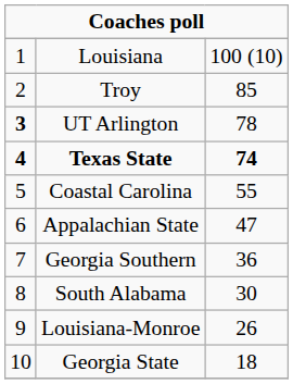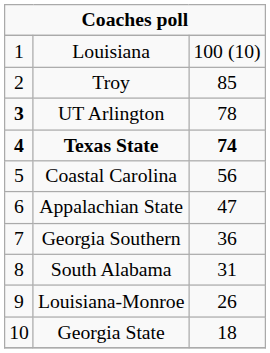Coastal Carolina | column 3: 55 -> 56
South Alabama | column 3: 30 -> 31
